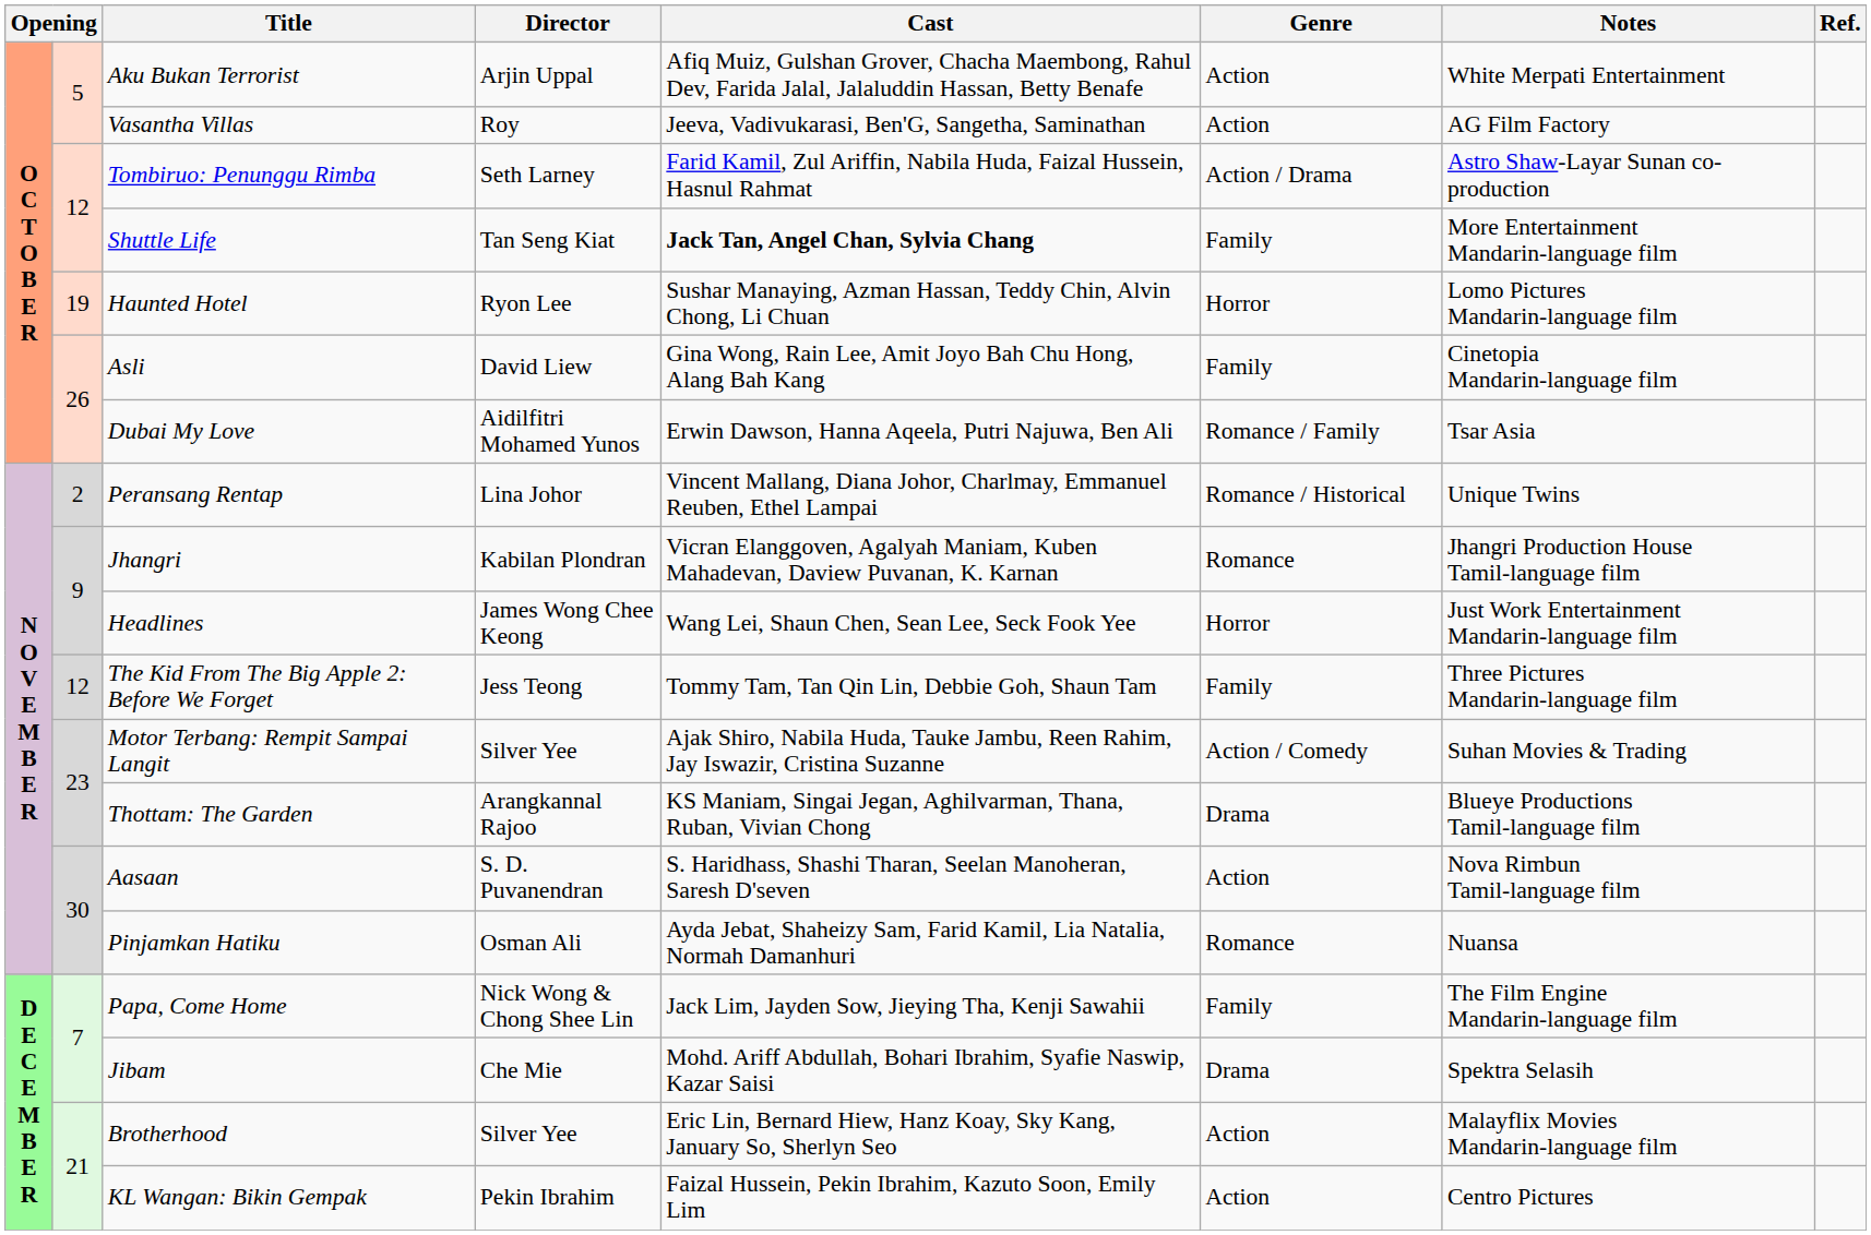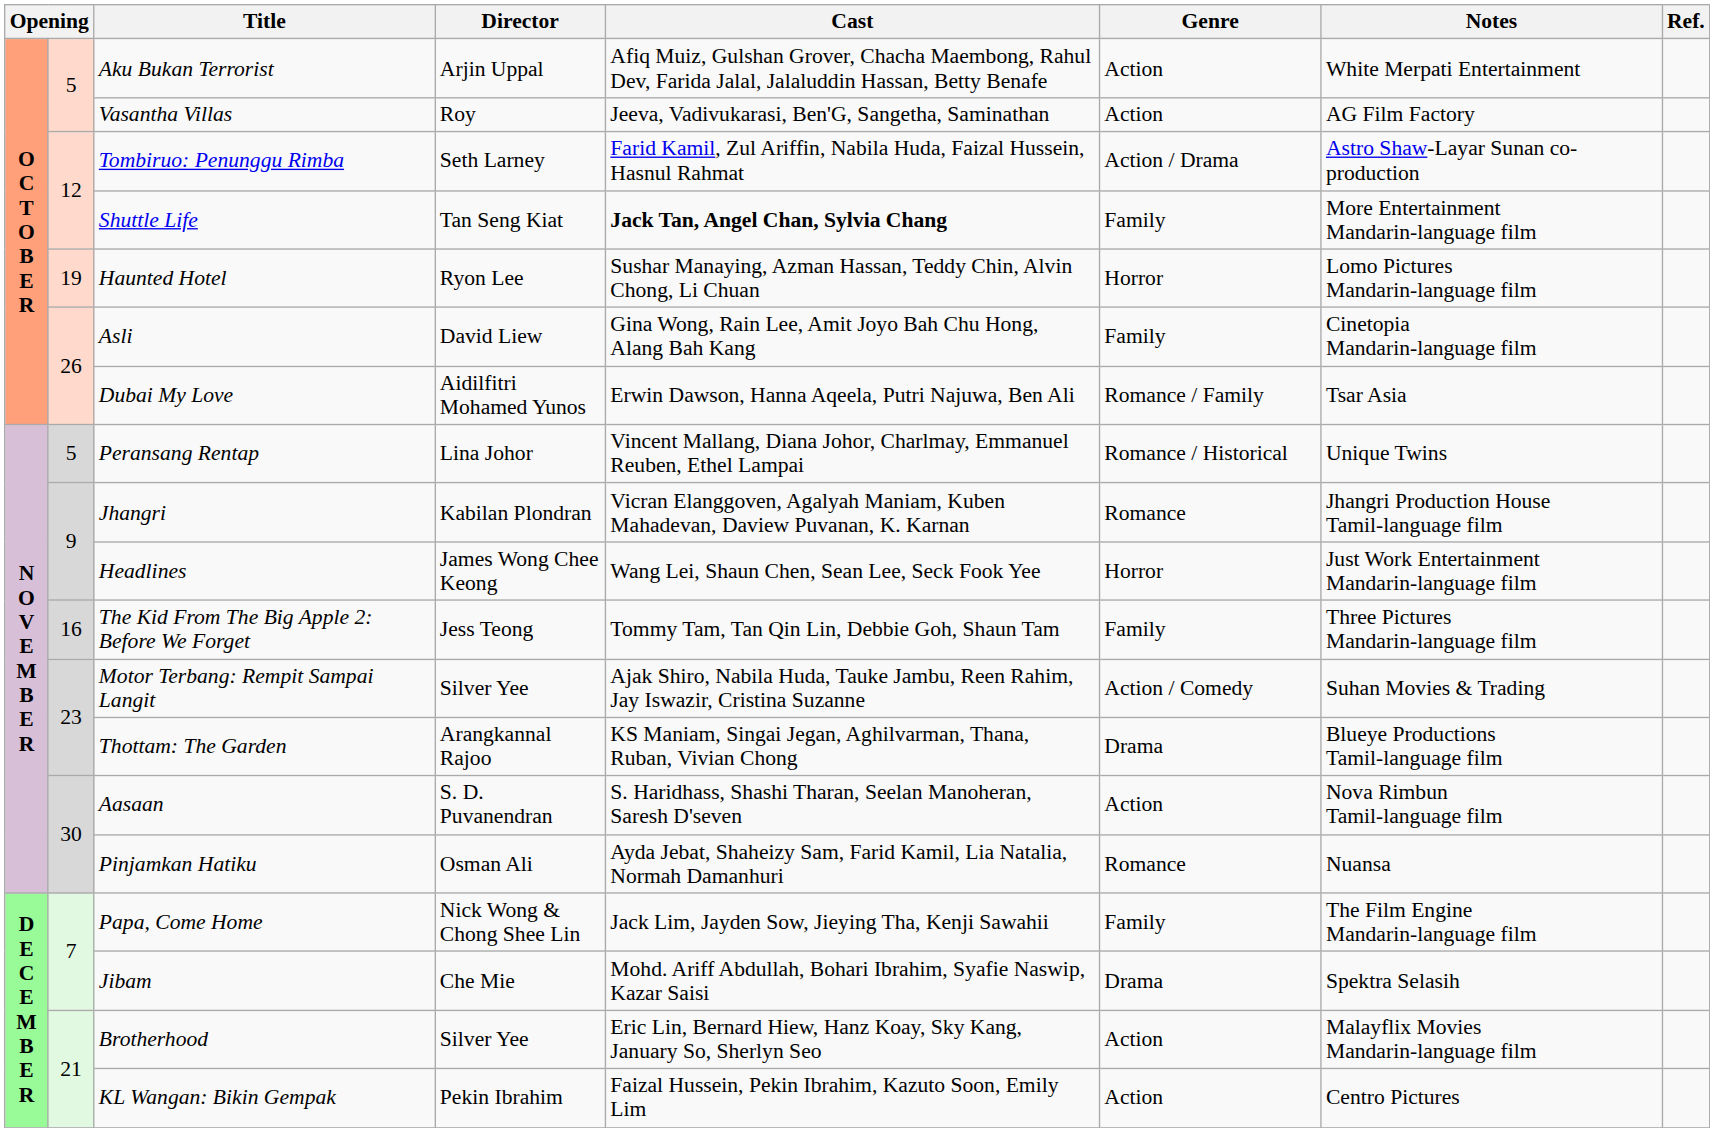Peransang Rentap | column 2: 2 -> 5
The Kid From The Big Apple 2: Before We Forget | column 2: 12 -> 16
